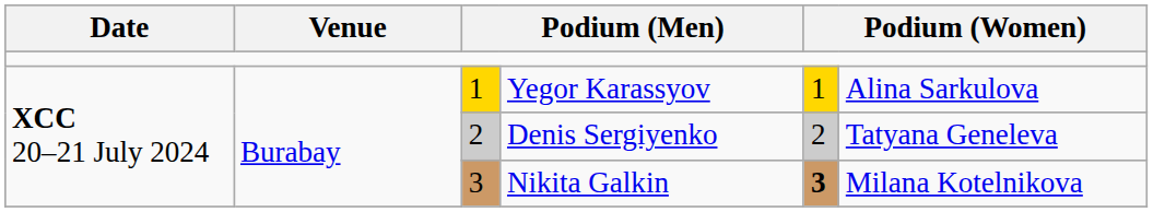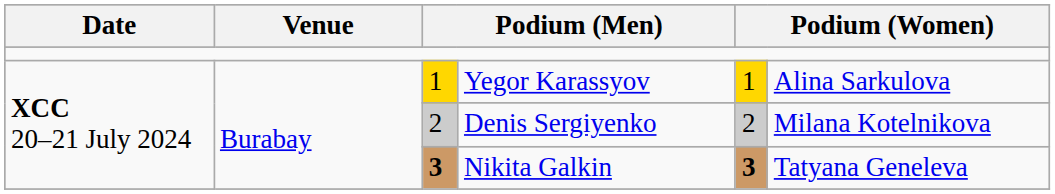Denis Sergiyenko | column 6: Tatyana Geneleva -> Milana Kotelnikova
Nikita Galkin | column 3: normal -> bold
Nikita Galkin | column 6: Milana Kotelnikova -> Tatyana Geneleva
